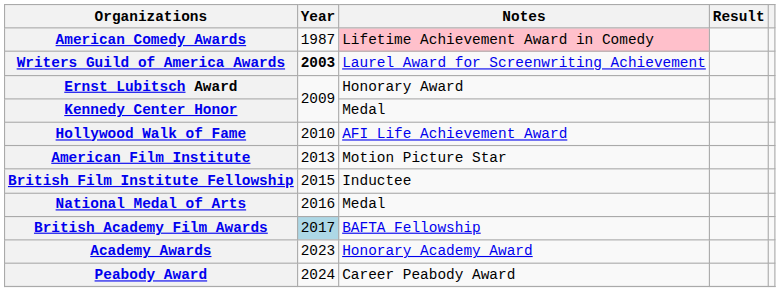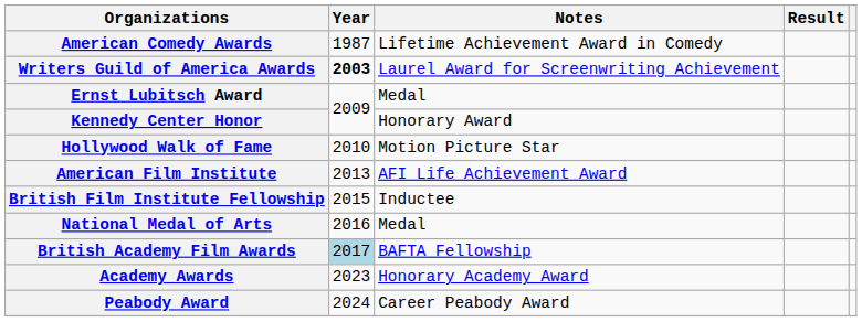American Comedy Awards | Notes: pink background -> no background
Ernst Lubitsch Award | Notes: Honorary Award -> Medal
Kennedy Center Honor | Notes: Medal -> Honorary Award
Hollywood Walk of Fame | Notes: AFI Life Achievement Award -> Motion Picture Star
American Film Institute | Notes: Motion Picture Star -> AFI Life Achievement Award
